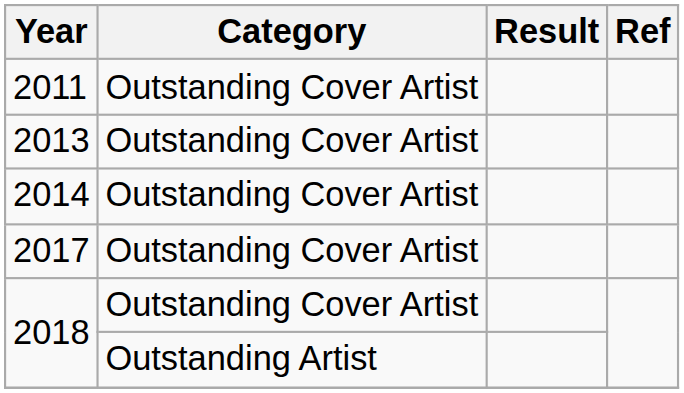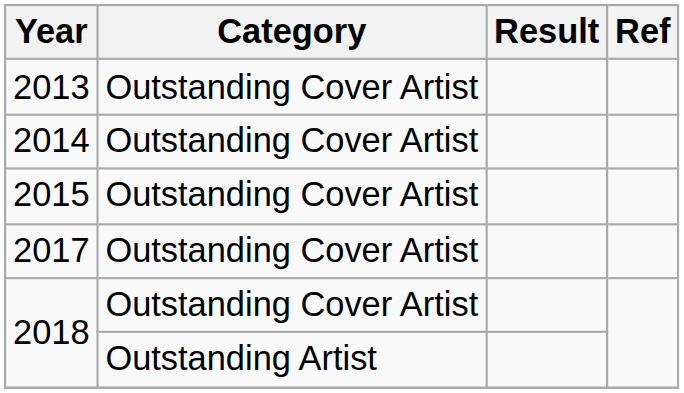- row: 2011 | Outstanding Cover Artist
+ row: 2015 | Outstanding Cover Artist
